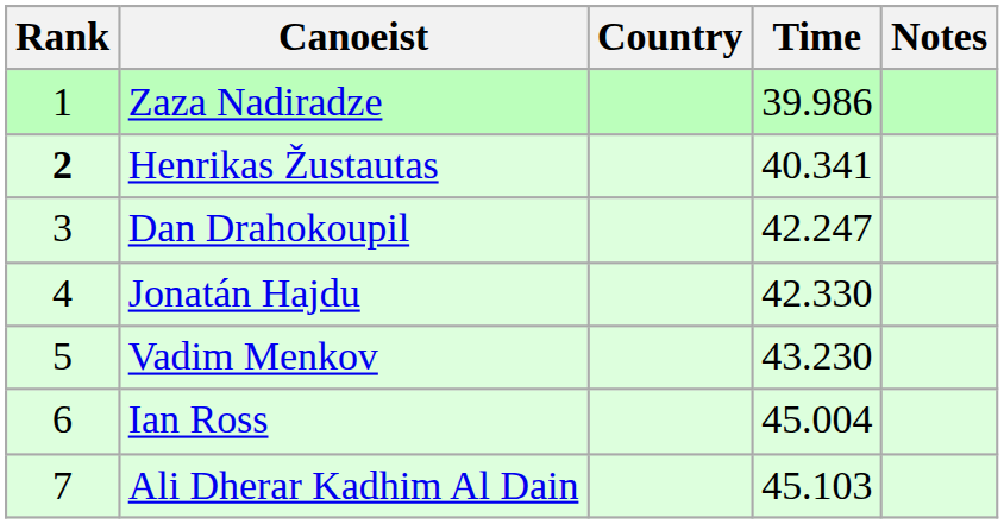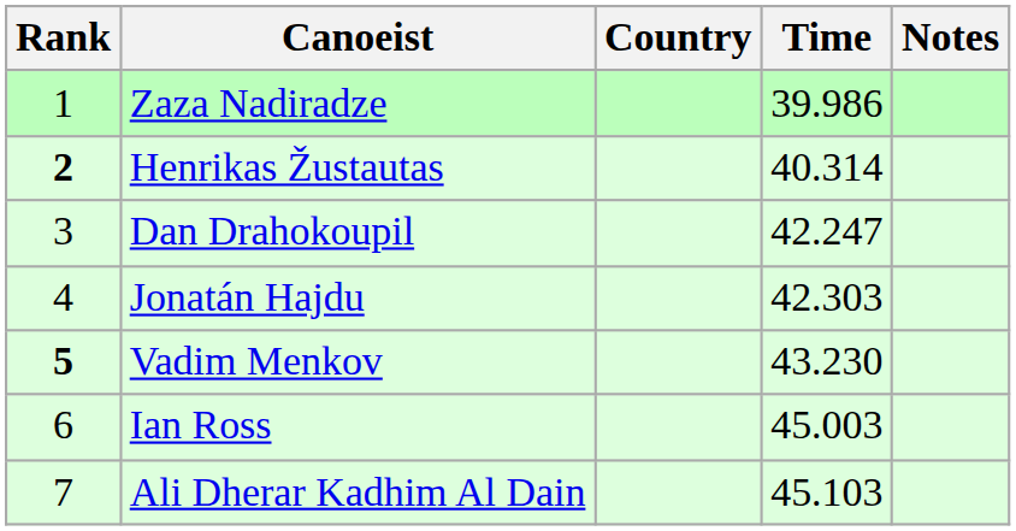Henrikas Žustautas | Time: 40.341 -> 40.314
Jonatán Hajdu | Time: 42.330 -> 42.303
Vadim Menkov | Rank: normal -> bold
Ian Ross | Time: 45.004 -> 45.003
